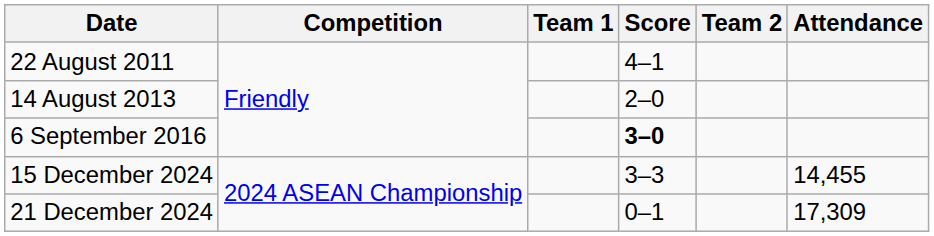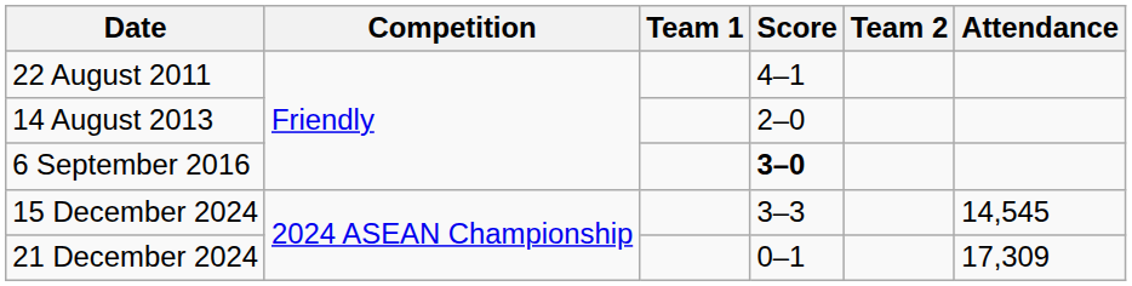15 December 2024 | Attendance: 14,455 -> 14,545
